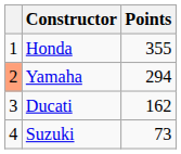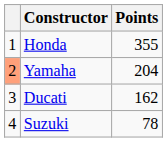Yamaha | Points: 294 -> 204
Suzuki | Points: 73 -> 78
